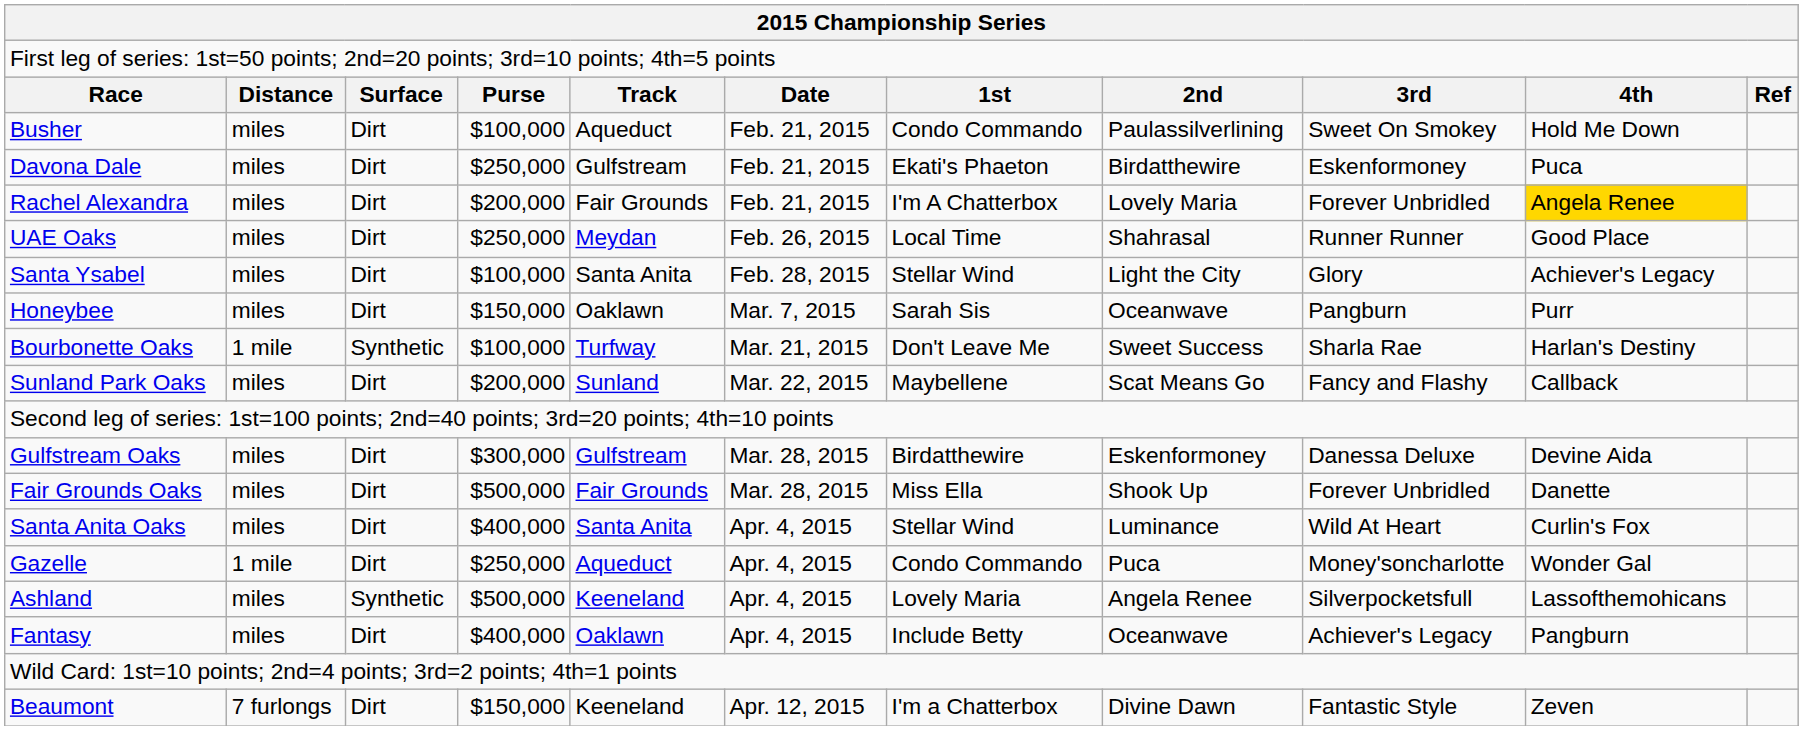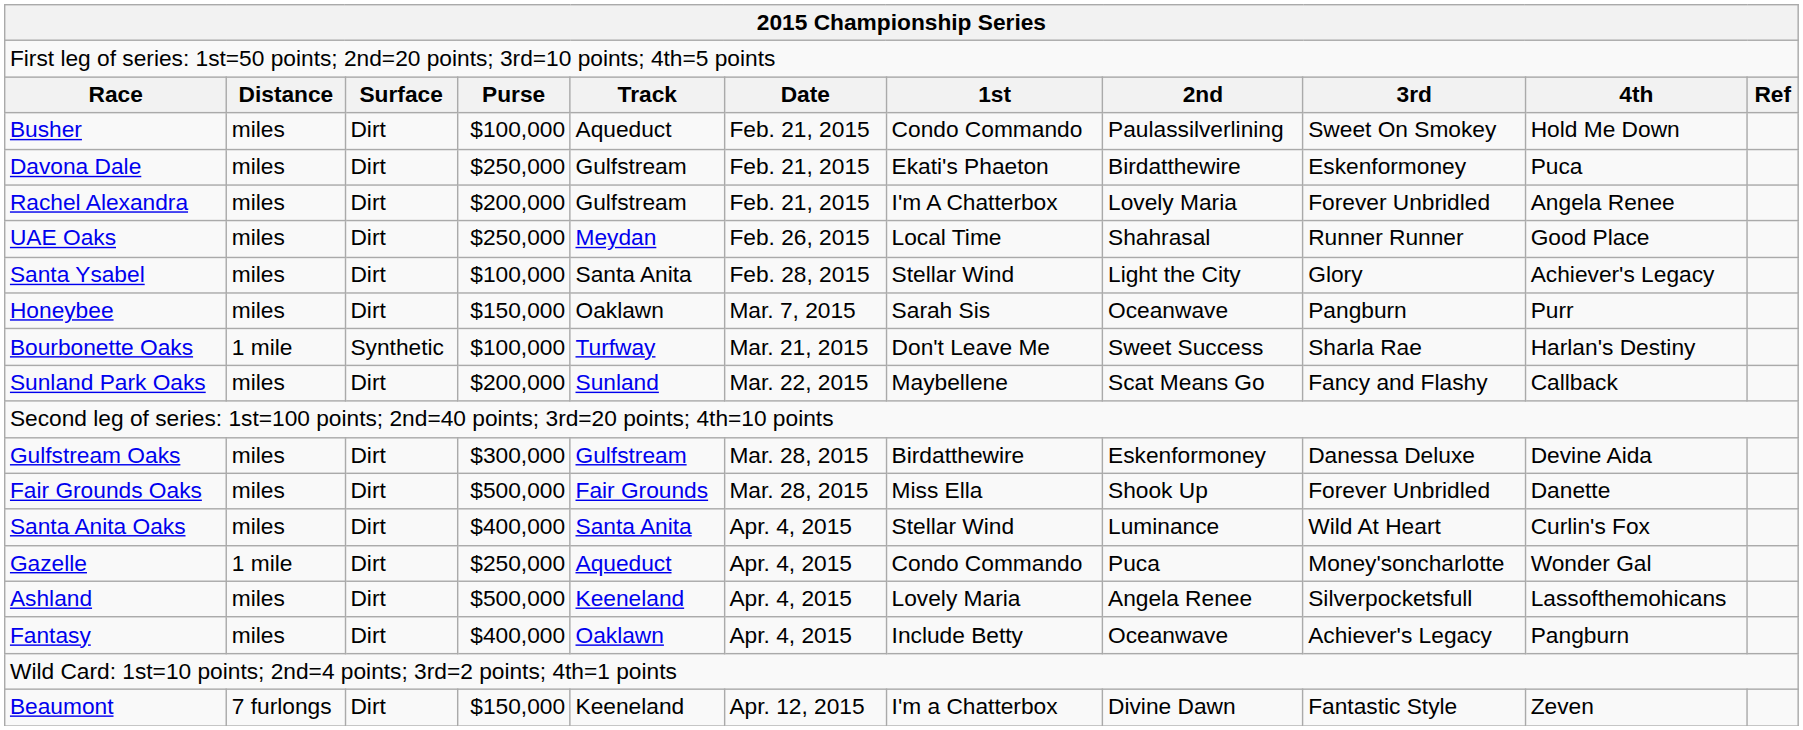Rachel Alexandra | column 5: Fair Grounds -> Gulfstream
Rachel Alexandra | column 10: gold background -> no background
Ashland | column 3: Synthetic -> Dirt
